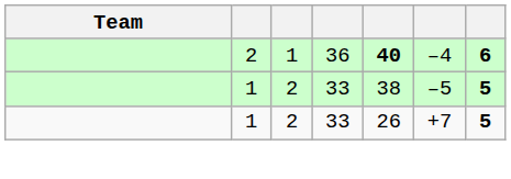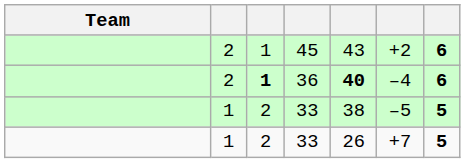+ row: 2 | 1 | 45 | 43 | +2 | 6
36 | column 3: normal -> bold
